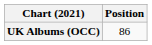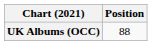UK Albums (OCC) | Position: 86 -> 88
